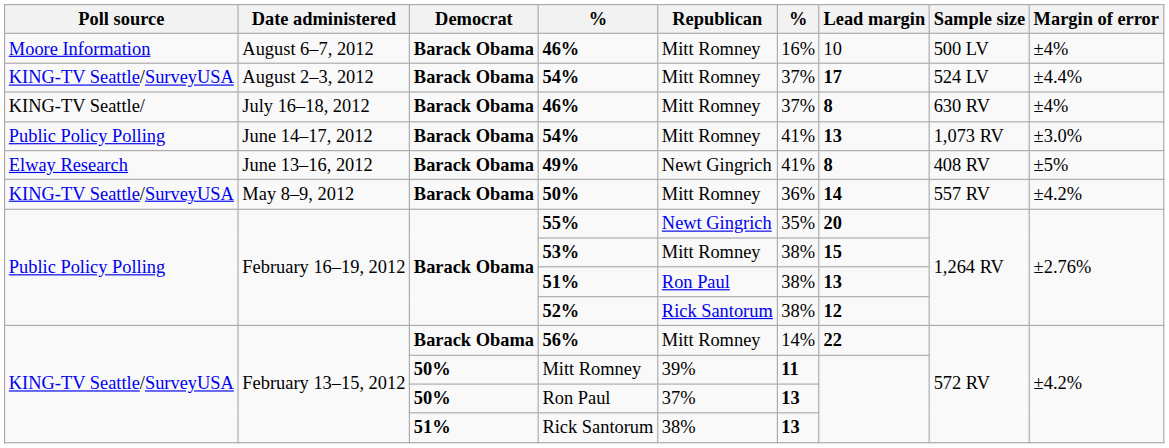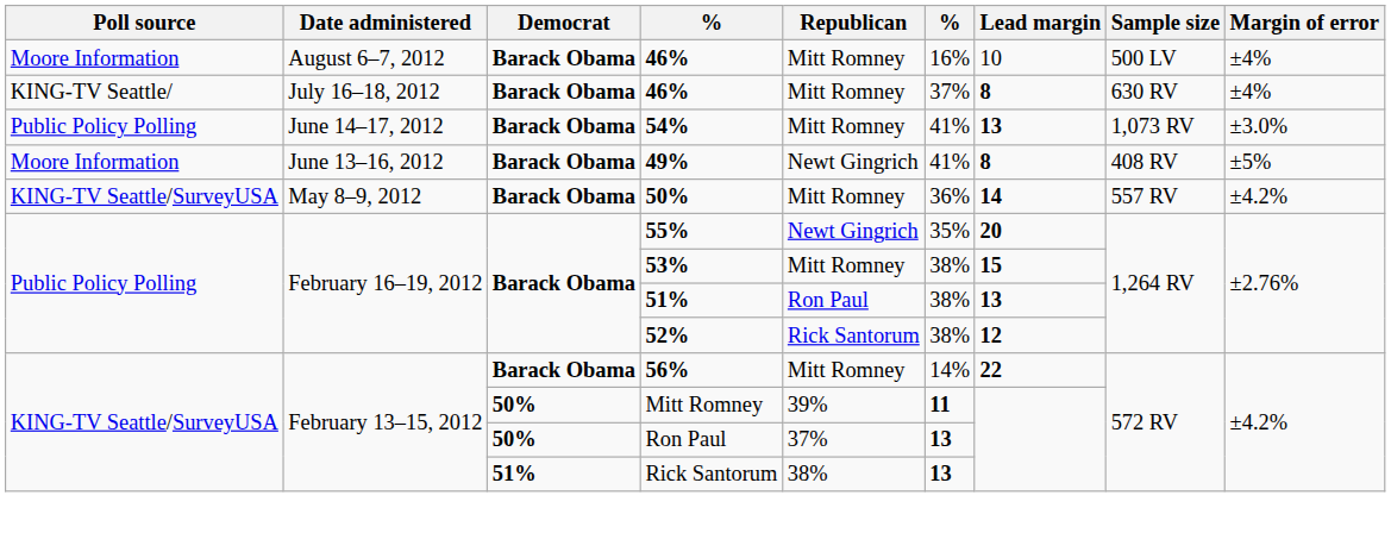- row: KING-TV Seattle/SurveyUSA | August 2–3, 2012 | Barack Obama | 54% | Mitt Romney | 37% | 17 | 524 LV | ±4.4%
49% | Poll source: Elway Research -> Moore Information
